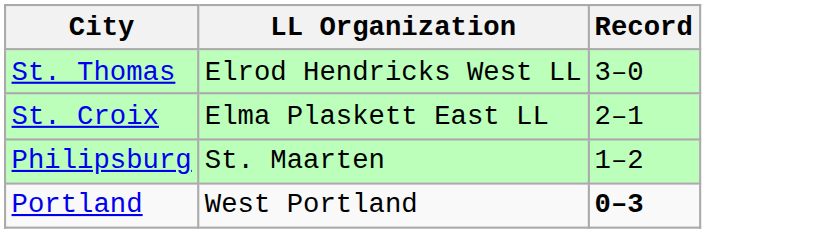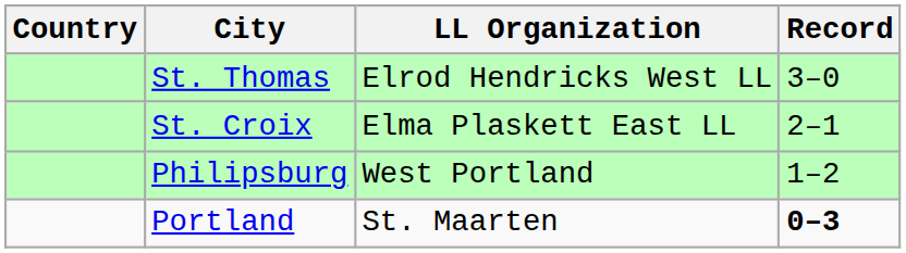+ column: Country
Philipsburg | LL Organization: St. Maarten -> West Portland
Portland | LL Organization: West Portland -> St. Maarten
